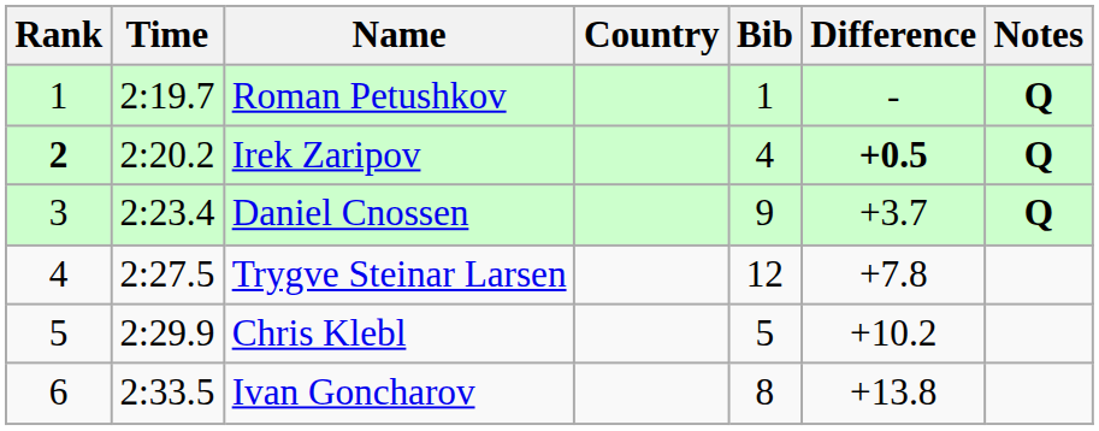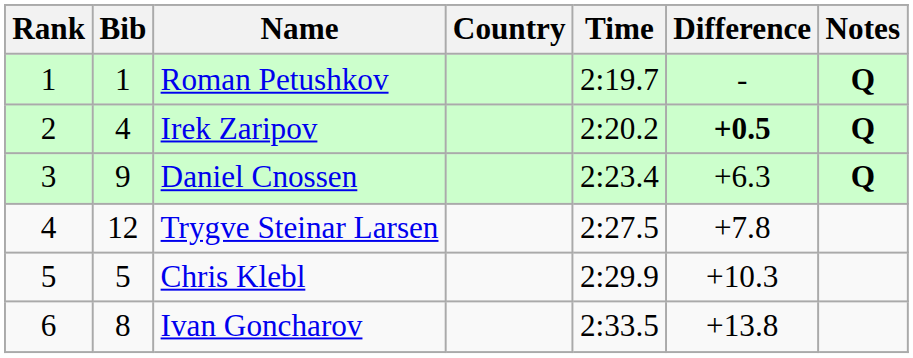columns swapped: Bib <-> Time
Irek Zaripov | Rank: bold -> normal
Daniel Cnossen | Difference: +3.7 -> +6.3
Chris Klebl | Difference: +10.2 -> +10.3
